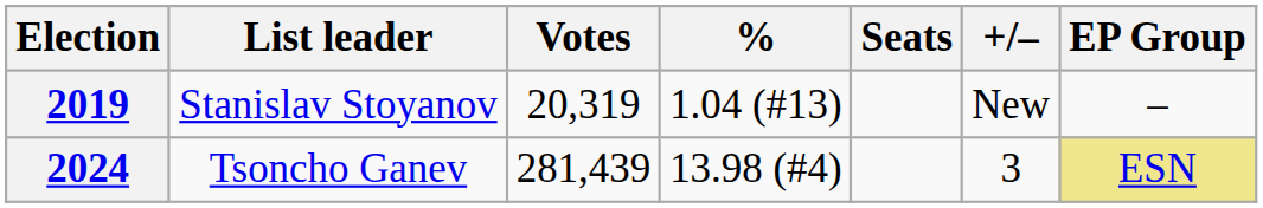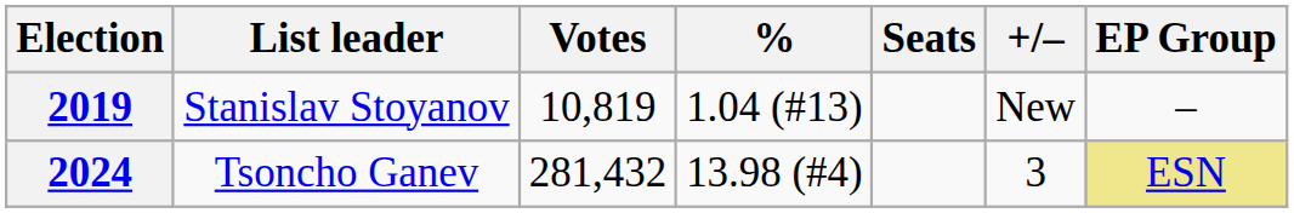2019 | Votes: 20,319 -> 10,819
2024 | Votes: 281,439 -> 281,432
